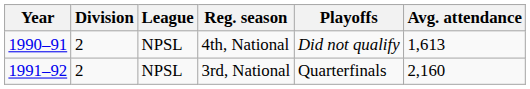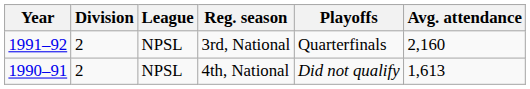rows swapped: 4th, National <-> 3rd, National
